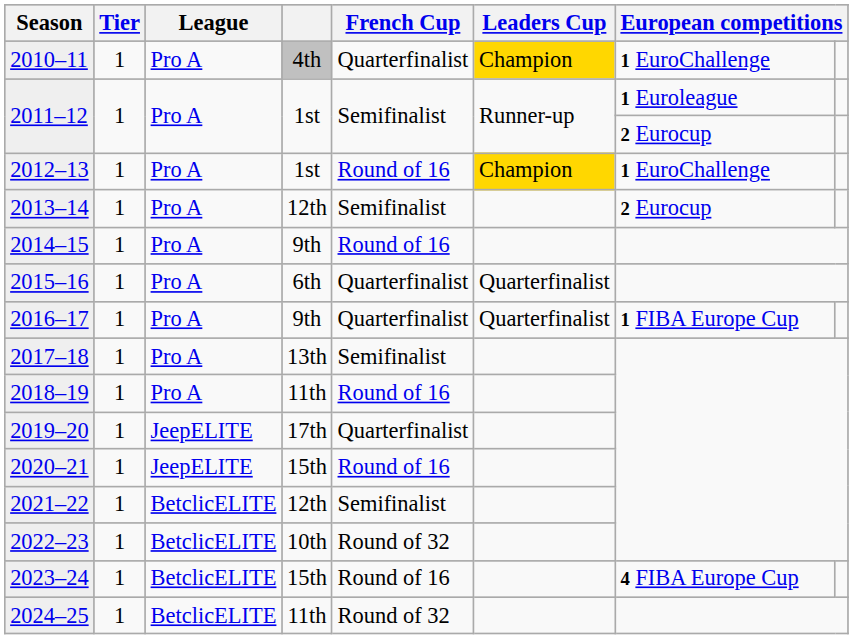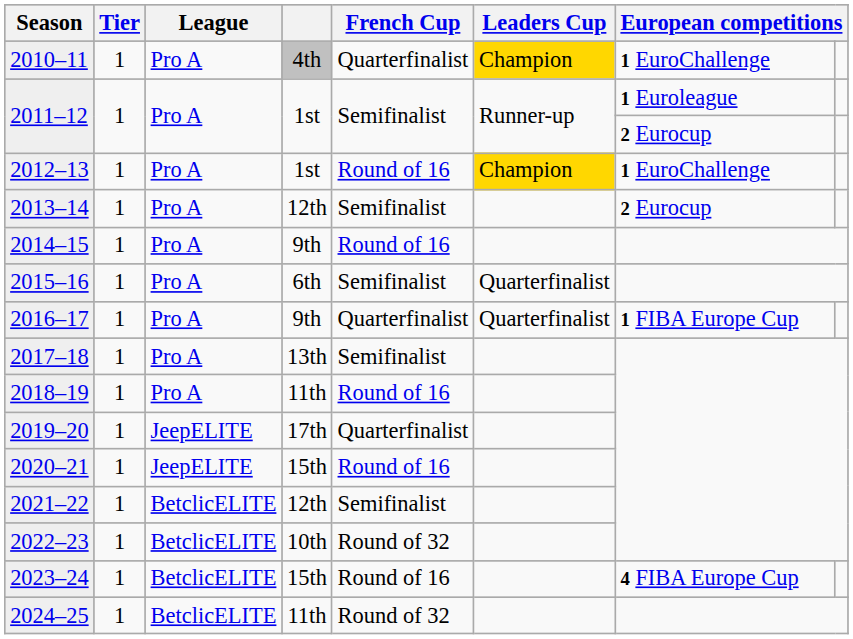2015–16 | French Cup: Quarterfinalist -> Semifinalist
